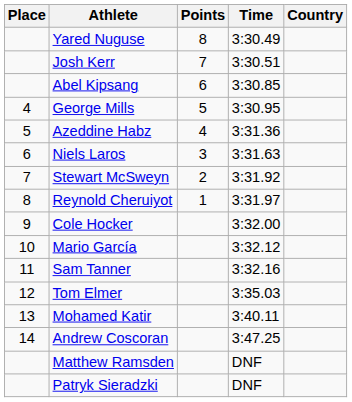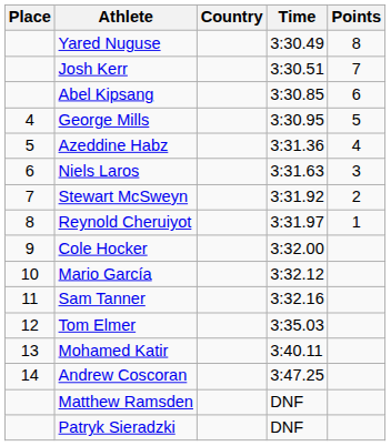columns swapped: Country <-> Points
